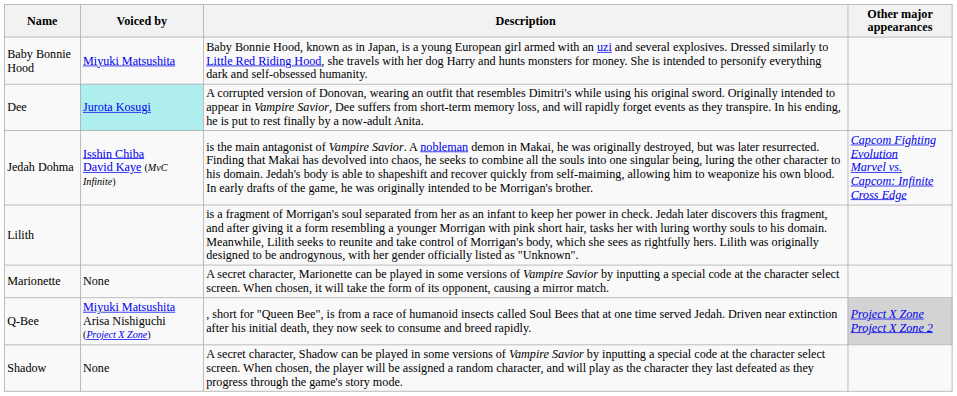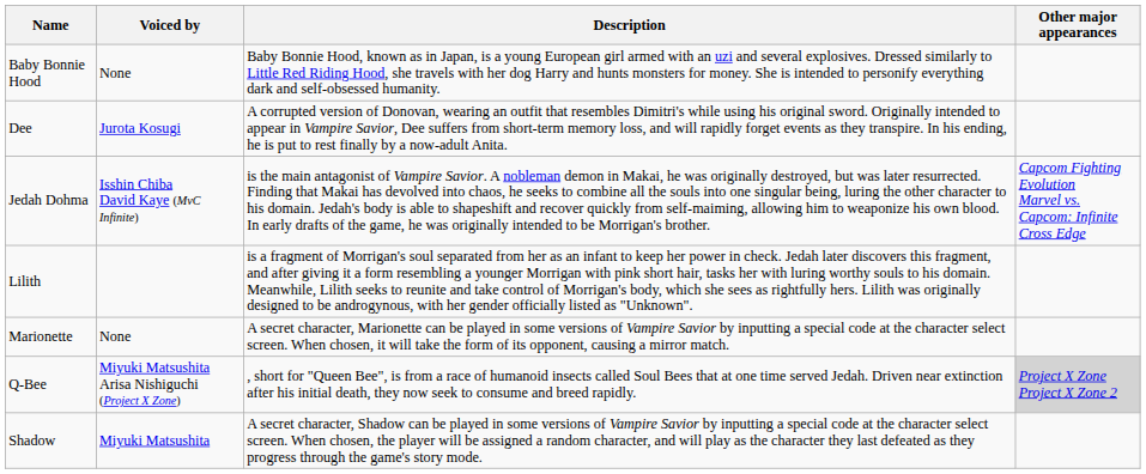Baby Bonnie Hood | Voiced by: Miyuki Matsushita -> None
Dee | Voiced by: paleturquoise background -> no background
Shadow | Voiced by: None -> Miyuki Matsushita
